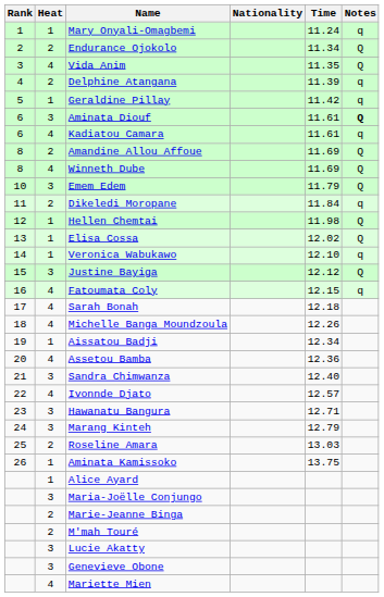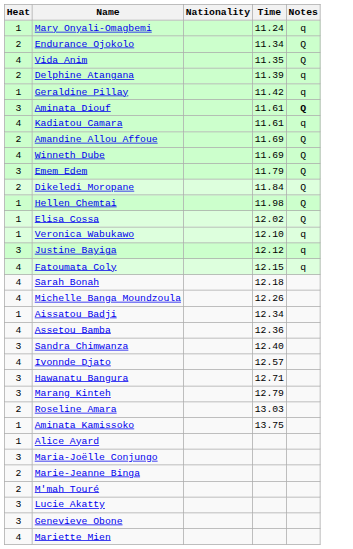- column: Rank | 1 | 2 | 3 | 4 | 5 | 6 | 6 | 8 | 8 | 10 | 11 | 12 | 13 | 14 | 15 | 16 | 17 | 18 | 19 | 20 | 21 | 22 | 23 | 24 | 25 | 26
Dikeledi Moropane | Notes: q -> Q
Justine Bayiga | Notes: Q -> q
